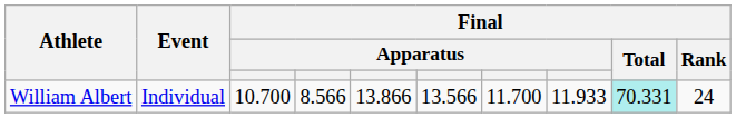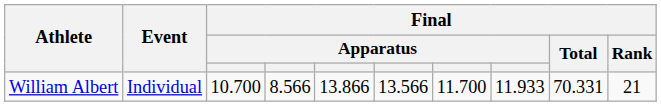William Albert | Final / Total: paleturquoise background -> no background
William Albert | Final / Rank: 24 -> 21
